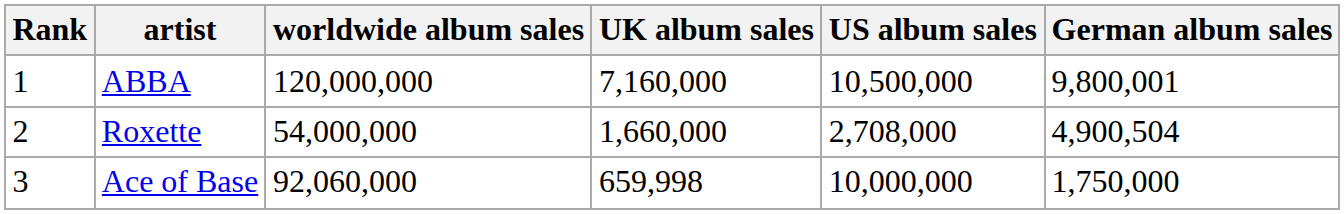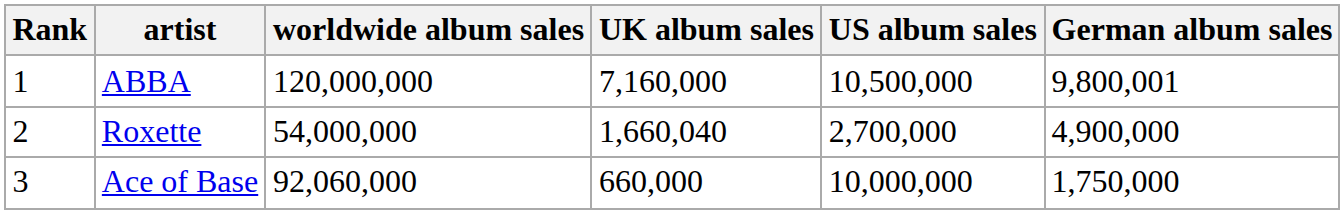Roxette | UK album sales: 1,660,000 -> 1,660,040
Roxette | US album sales: 2,708,000 -> 2,700,000
Roxette | German album sales: 4,900,504 -> 4,900,000
Ace of Base | UK album sales: 659,998 -> 660,000
